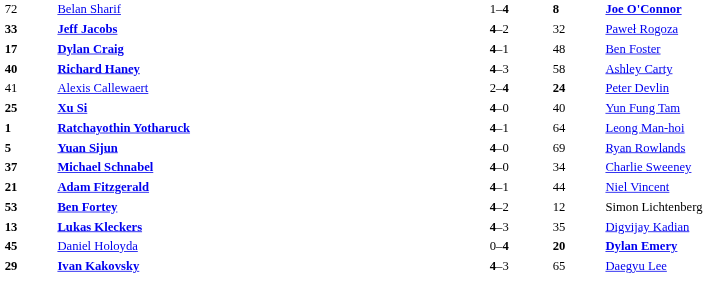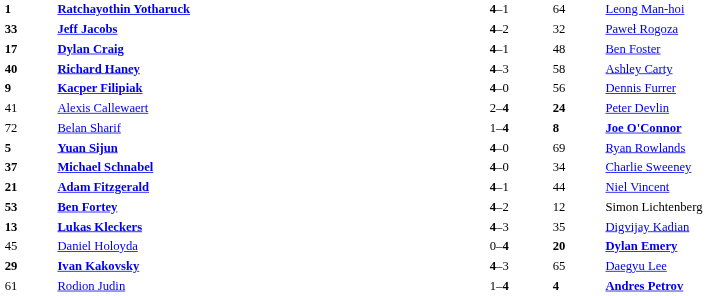rows swapped: Ratchayothin Yotharuck <-> Belan Sharif
+ row: 9 | Kacper Filipiak | 4–0 | 56 | Dennis Furrer
- row: 25 | Xu Si | 4–0 | 40 | Yun Fung Tam
Daniel Holoyda | column 1: bold -> normal
+ row: 61 | Rodion Judin | 1–4 | 4 | Andres Petrov
